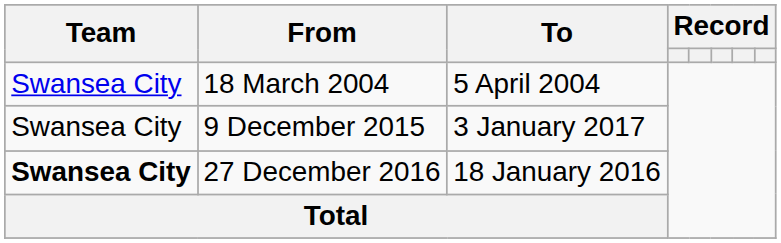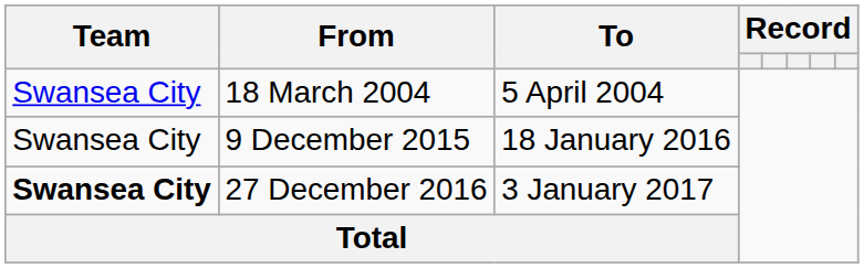9 December 2015 | To: 3 January 2017 -> 18 January 2016
27 December 2016 | To: 18 January 2016 -> 3 January 2017
